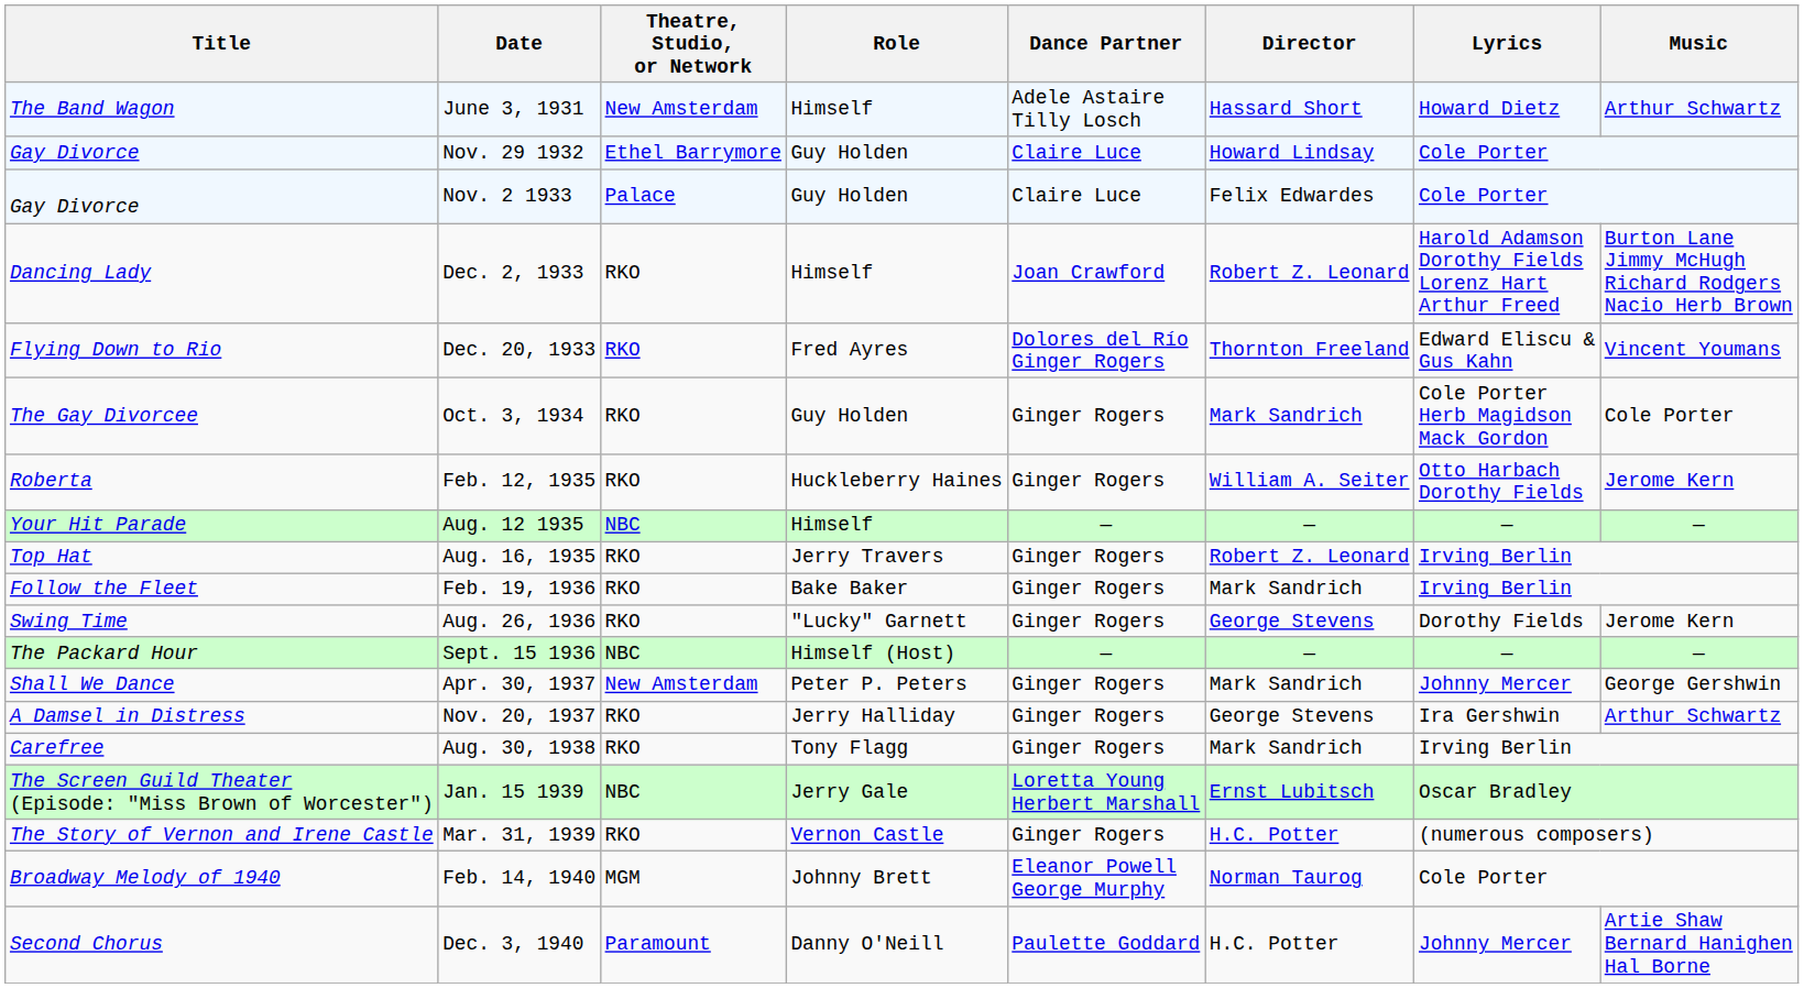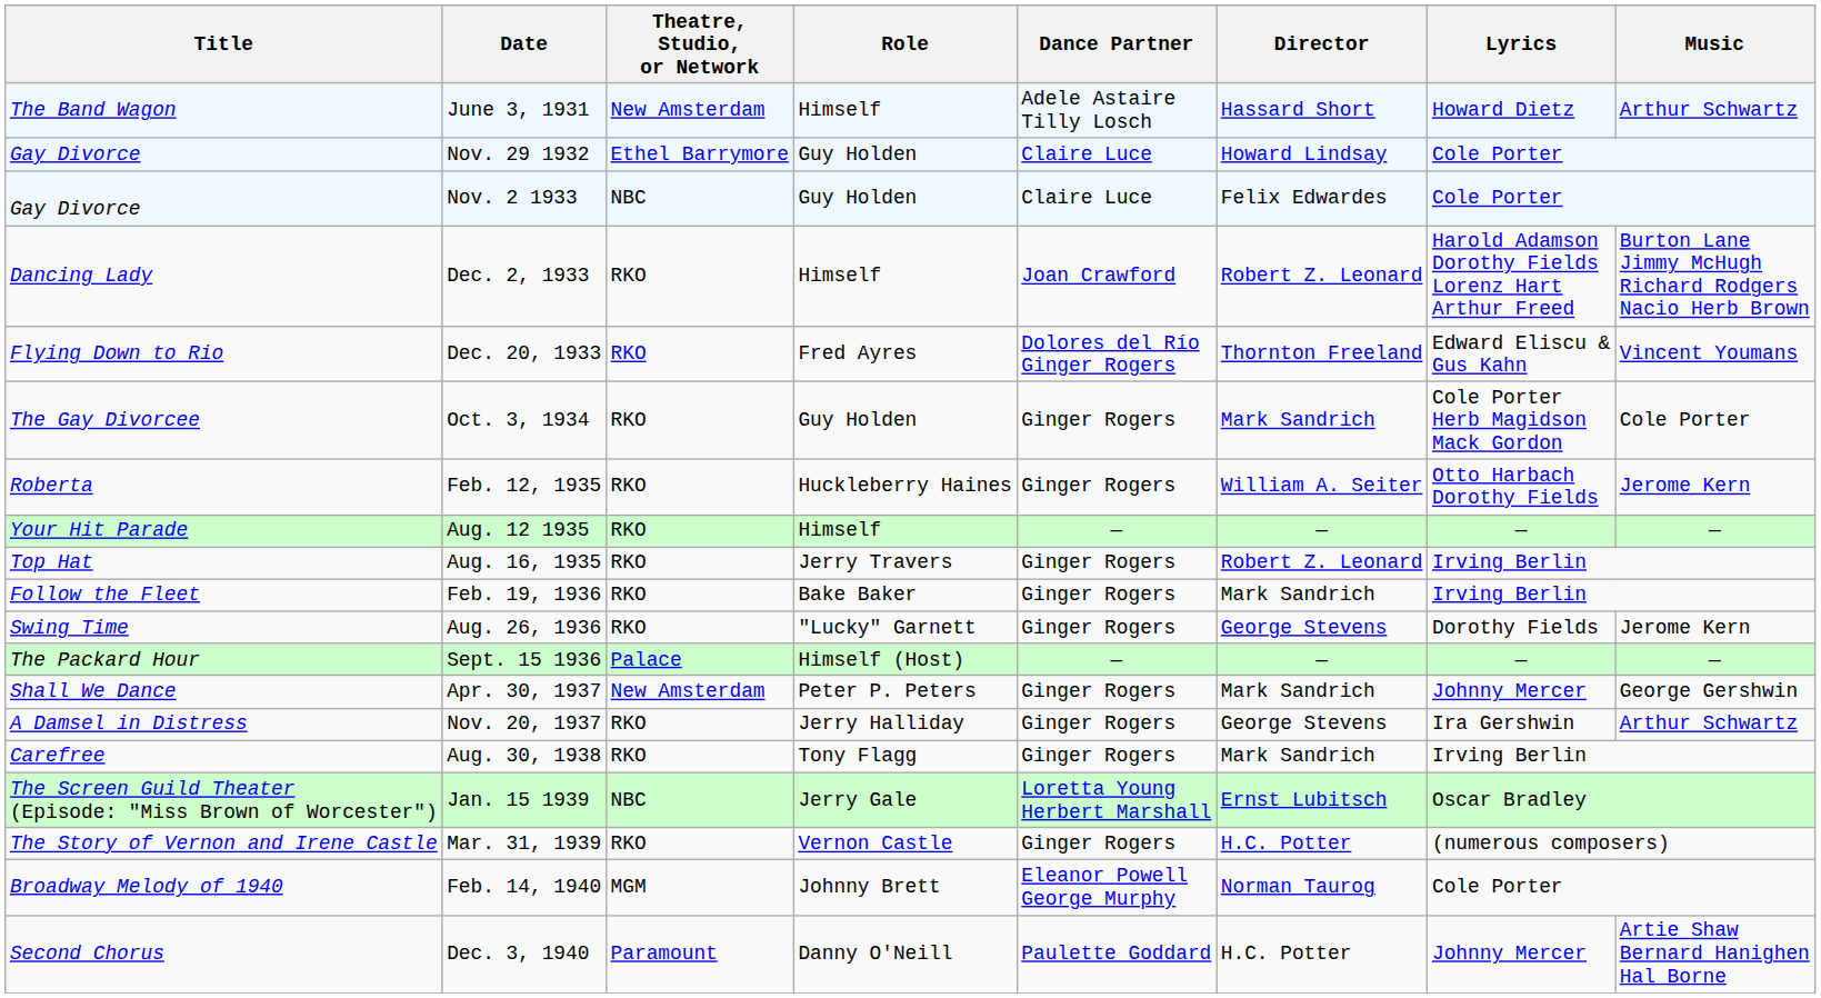Nov. 2 1933 | Theatre, Studio, or Network: Palace -> NBC
Aug. 12 1935 | Theatre, Studio, or Network: NBC -> RKO
Sept. 15 1936 | Theatre, Studio, or Network: NBC -> Palace
